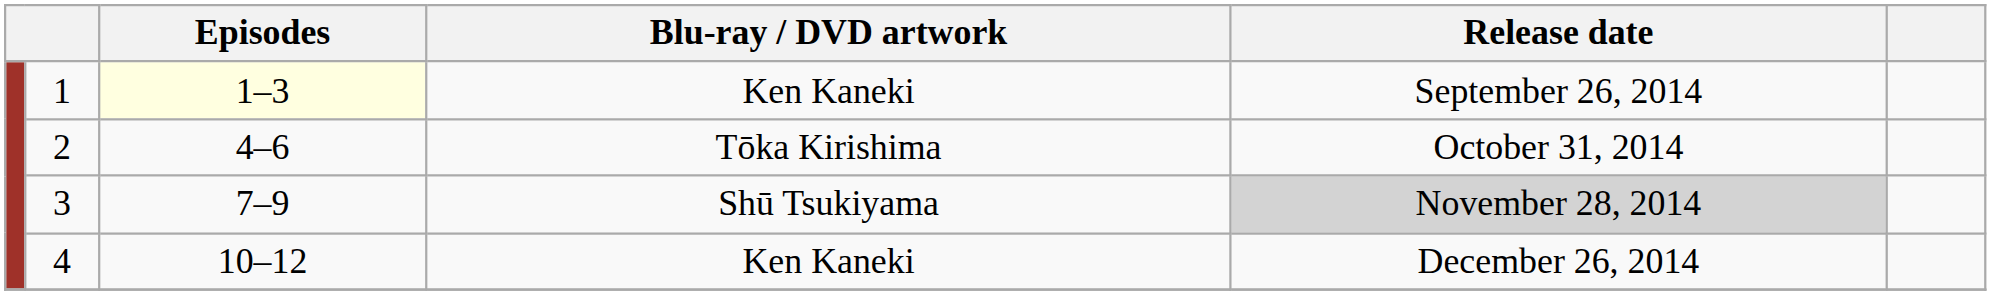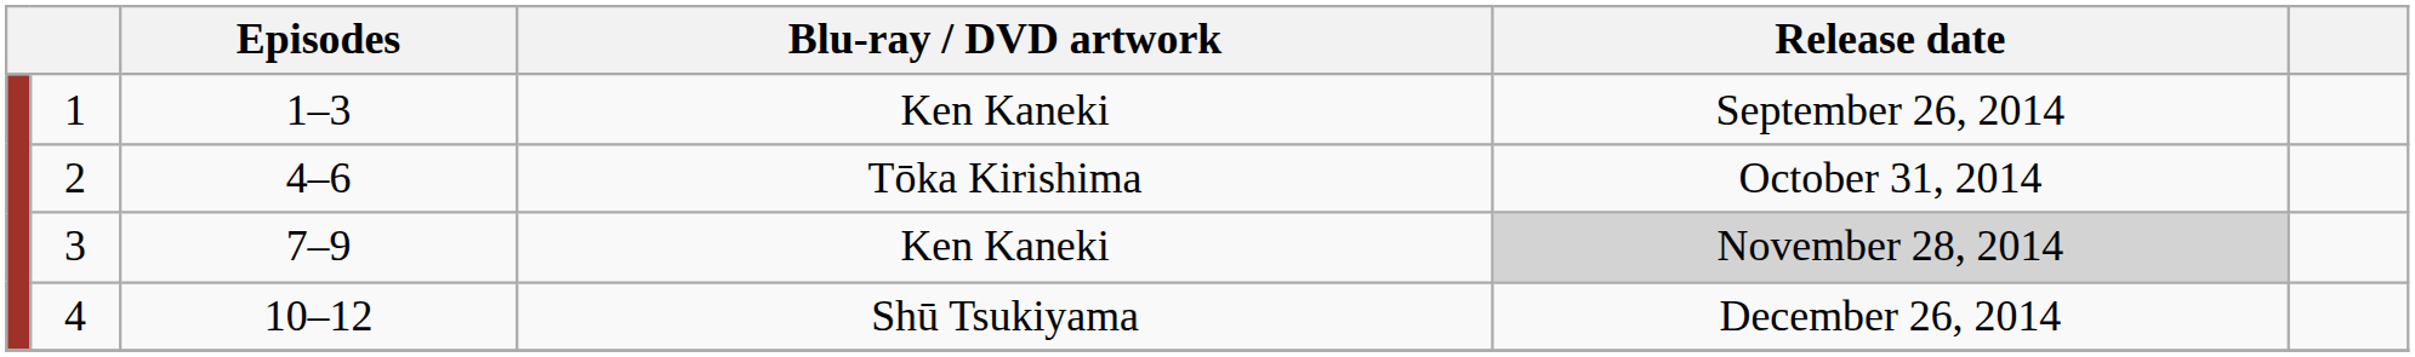1 | Episodes: lightyellow background -> no background
3 | Blu-ray / DVD artwork: Shū Tsukiyama -> Ken Kaneki
4 | Blu-ray / DVD artwork: Ken Kaneki -> Shū Tsukiyama
